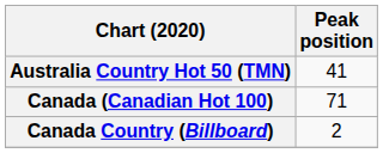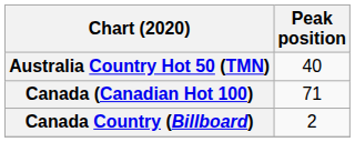Australia Country Hot 50 (TMN) | Peak position: 41 -> 40
